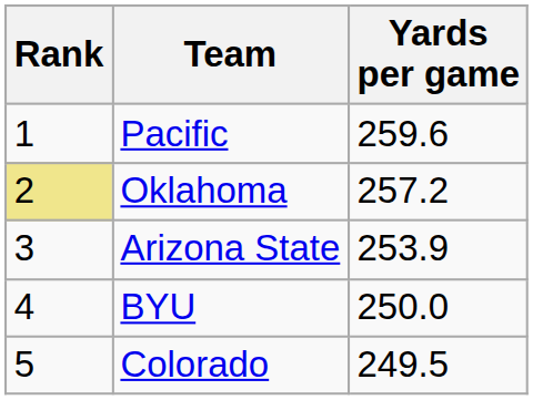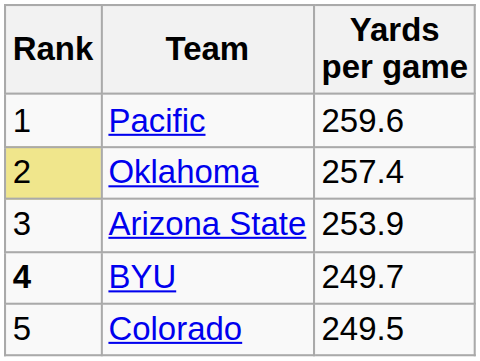Oklahoma | Yards per game: 257.2 -> 257.4
BYU | Rank: normal -> bold
BYU | Yards per game: 250.0 -> 249.7
